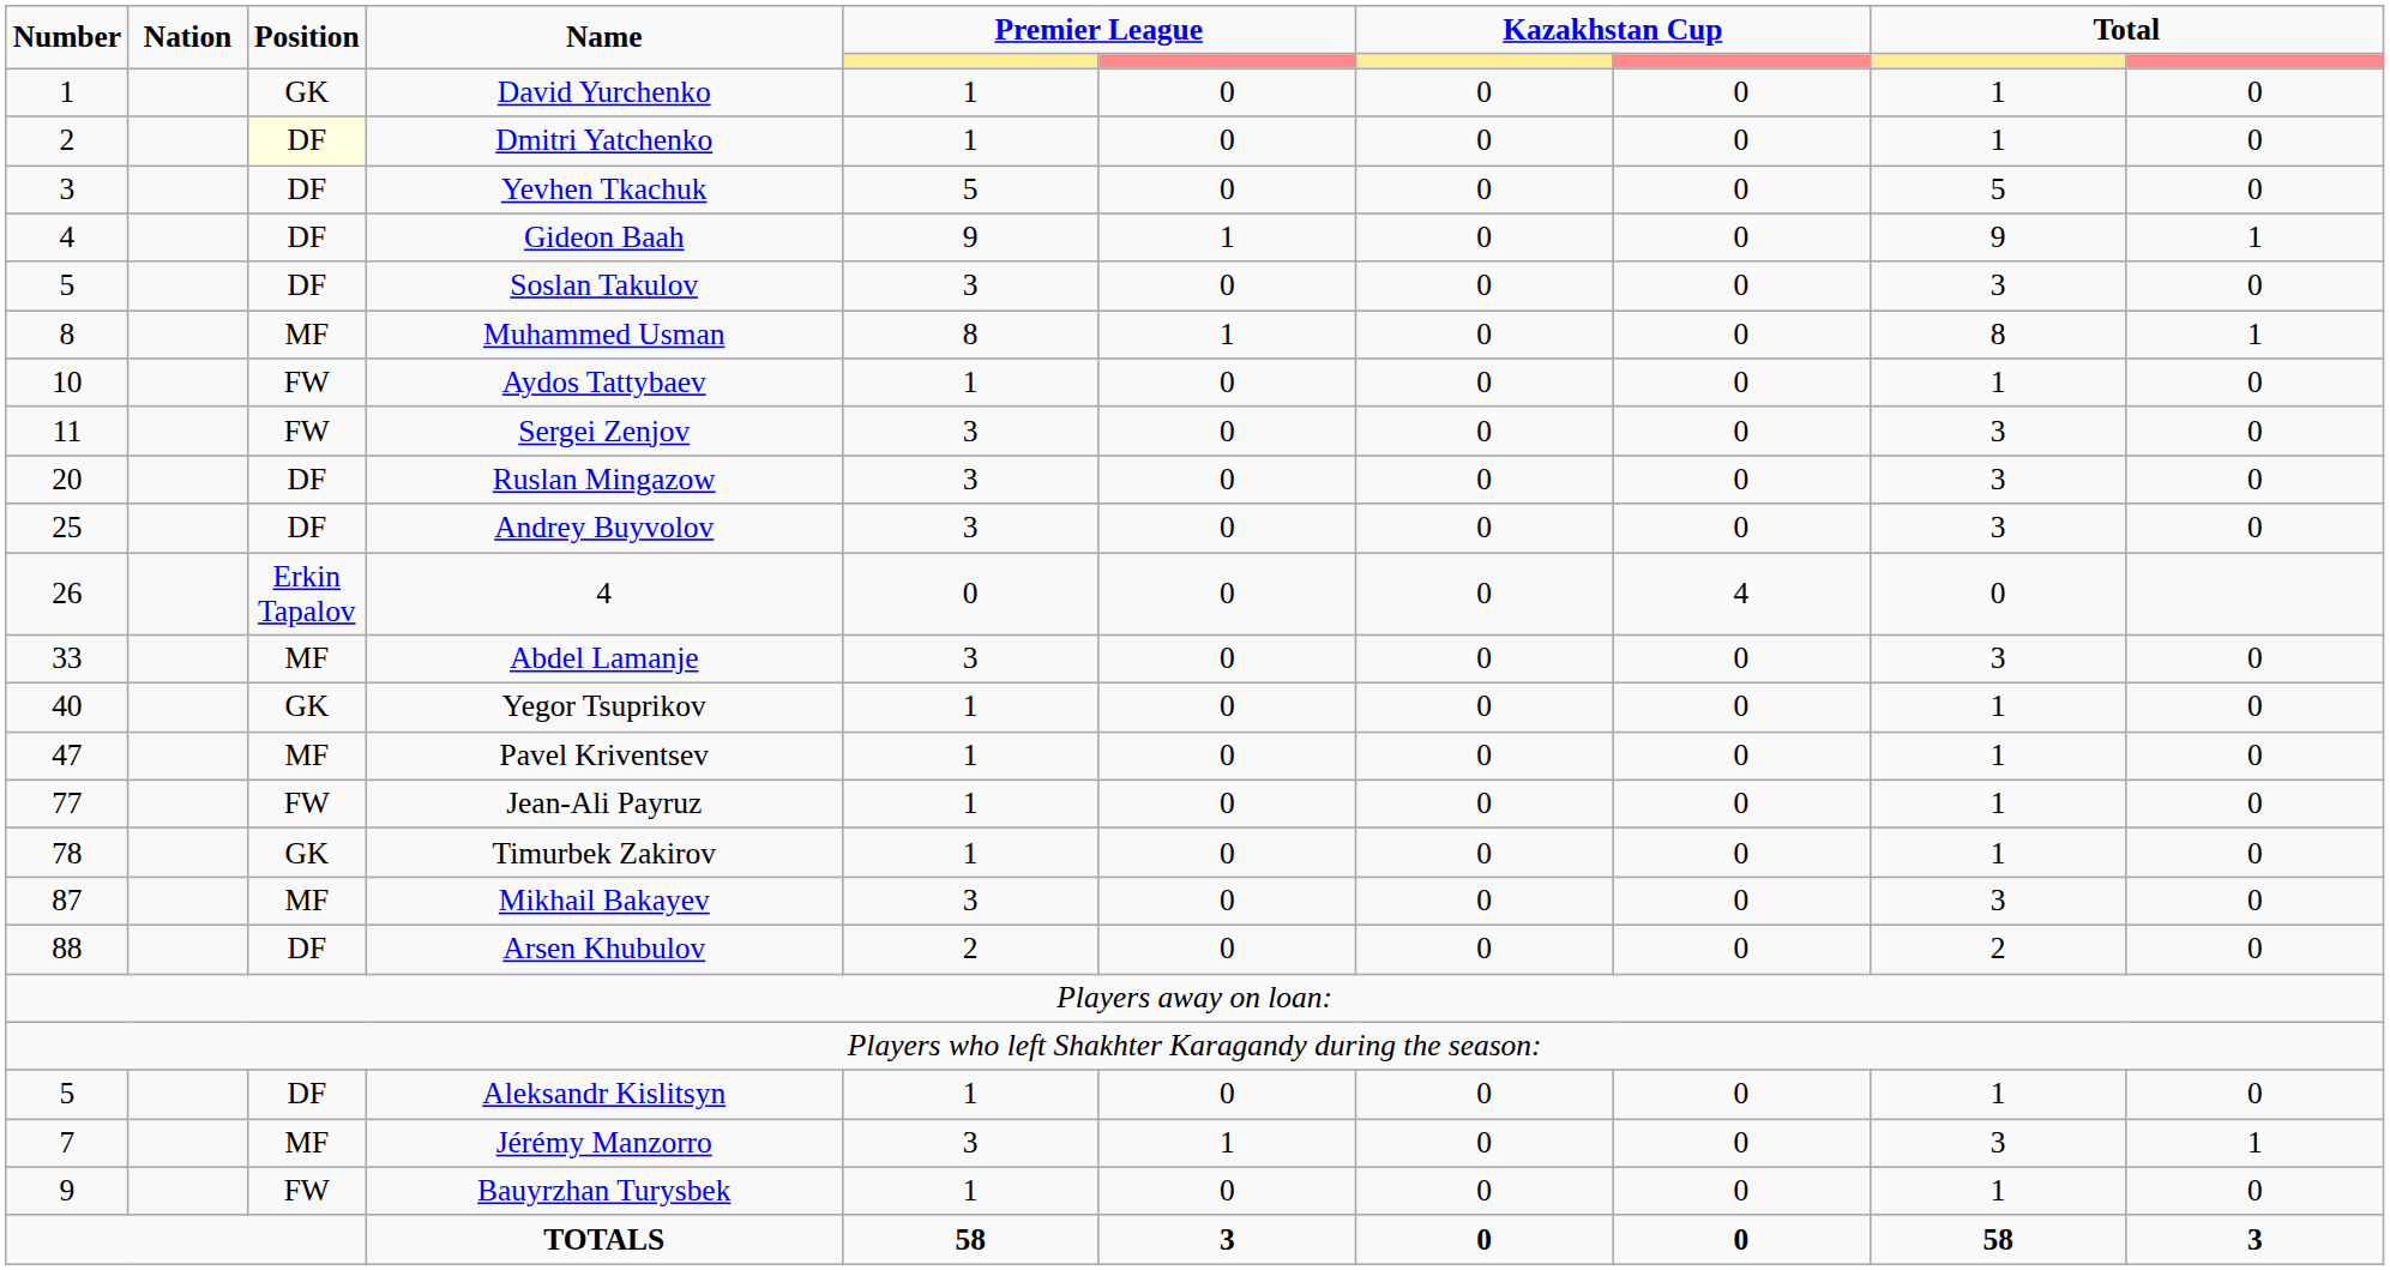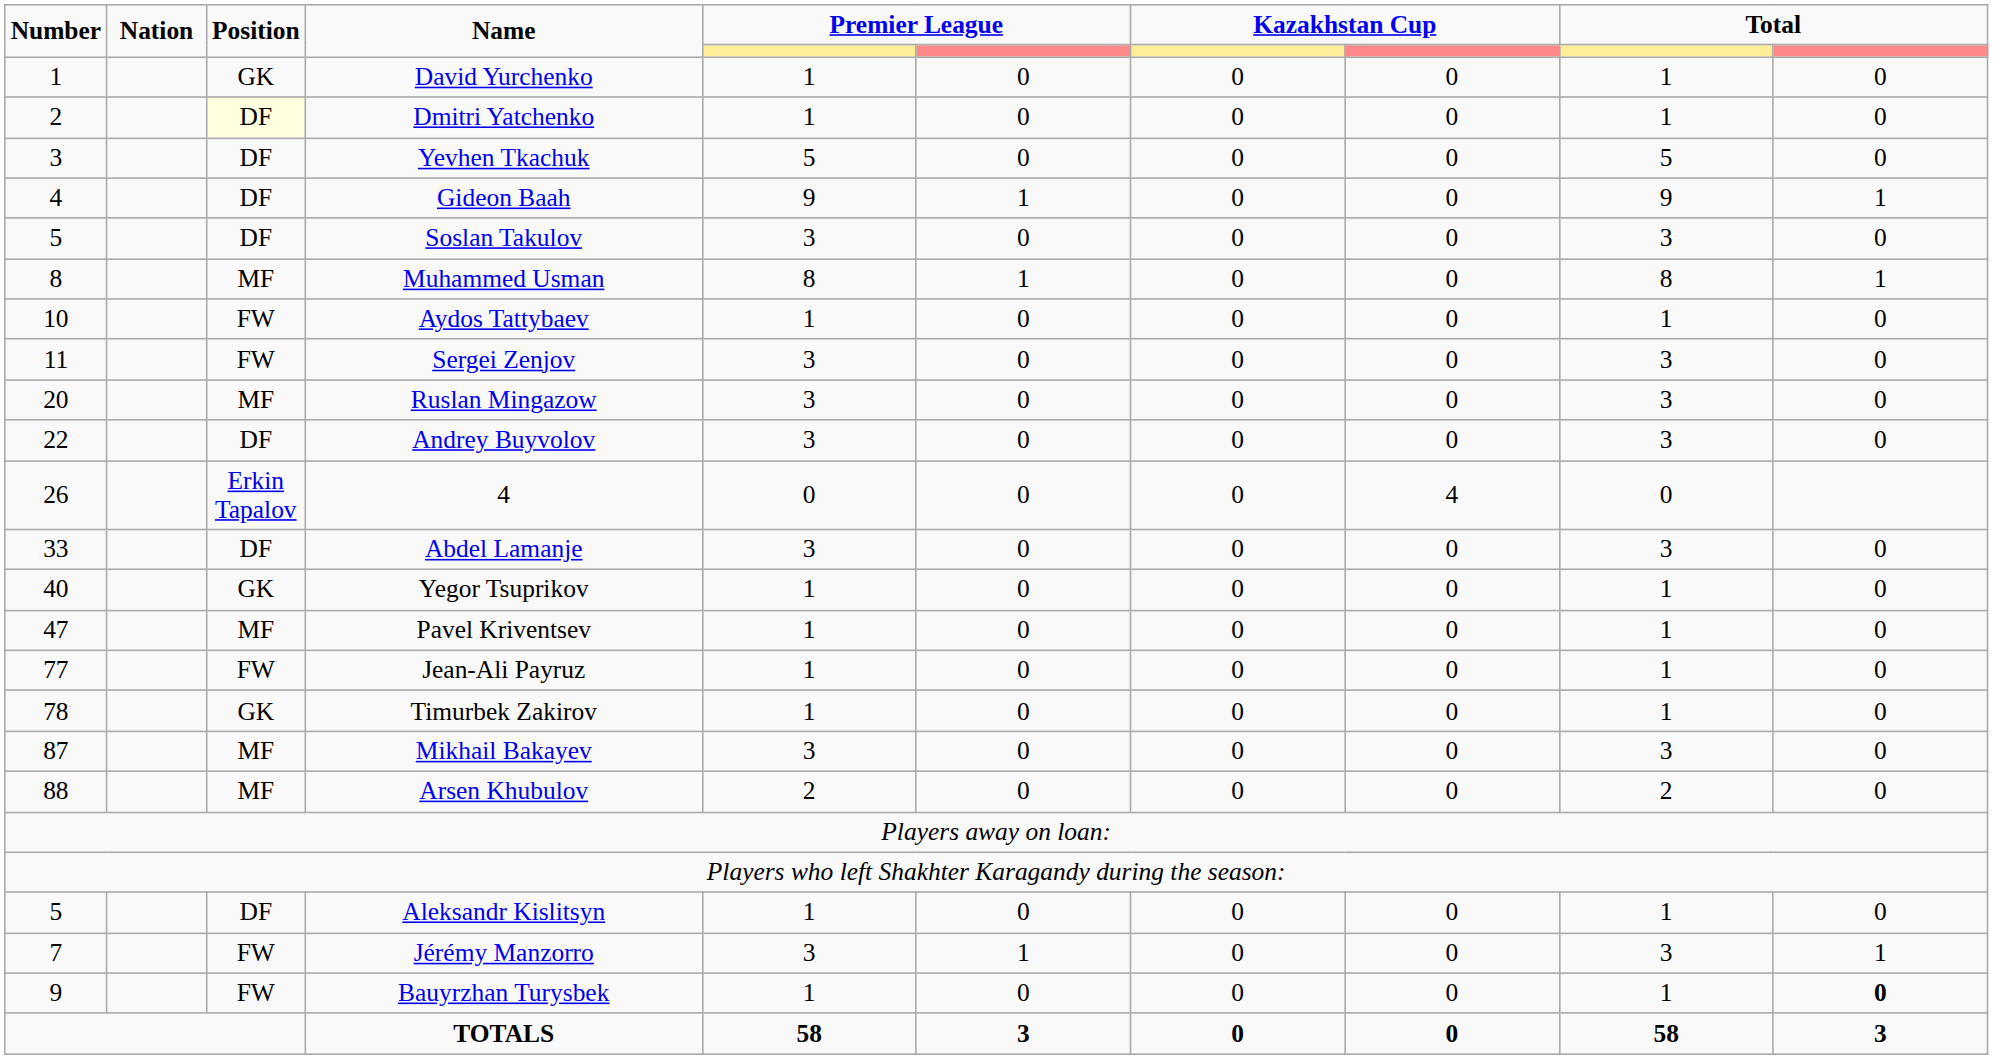Ruslan Mingazow | Position: DF -> MF
Andrey Buyvolov | Number: 25 -> 22
Abdel Lamanje | Position: MF -> DF
Arsen Khubulov | Position: DF -> MF
Jérémy Manzorro | Position: MF -> FW
Bauyrzhan Turysbek | column 10: normal -> bold
